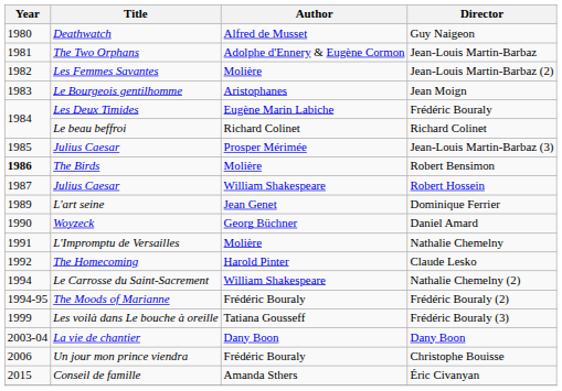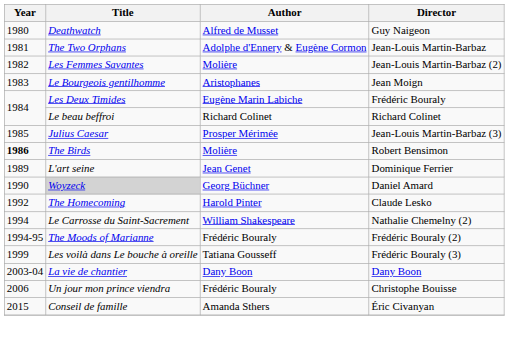- row: 1987 | Julius Caesar | William Shakespeare | Robert Hossein
Daniel Amard | Title: no background -> lightgrey background
- row: 1991 | L'Impromptu de Versailles | Molière | Nathalie Chemelny
